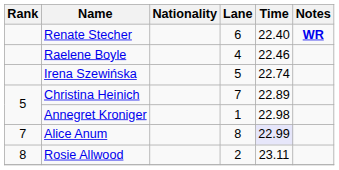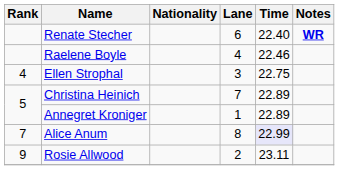- row: Irena Szewińska | 5 | 22.74
+ row: 4 | Ellen Strophal | 3 | 22.75
Annegret Kroniger | Time: 22.98 -> 22.89
Rosie Allwood | Rank: 8 -> 9
